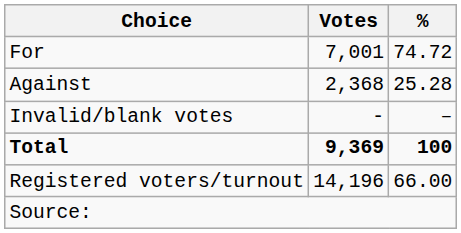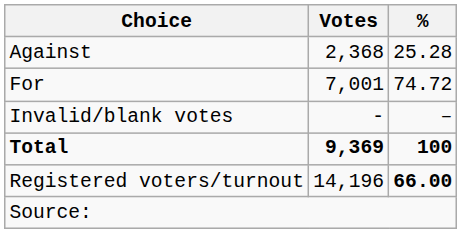rows swapped: For <-> Against
Registered voters/turnout | %: normal -> bold
